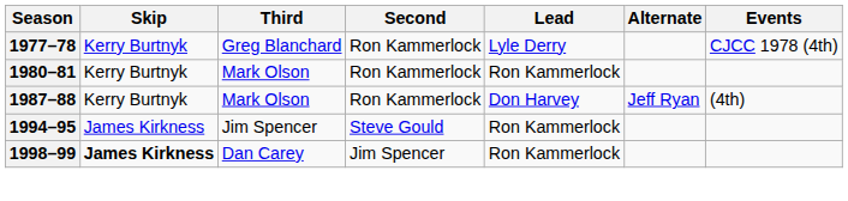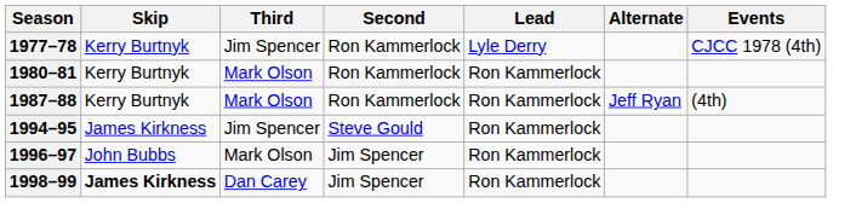1977–78 | Third: Greg Blanchard -> Jim Spencer
1987–88 | Lead: Don Harvey -> Ron Kammerlock
+ row: 1996–97 | John Bubbs | Mark Olson | Jim Spencer | Ron Kammerlock
